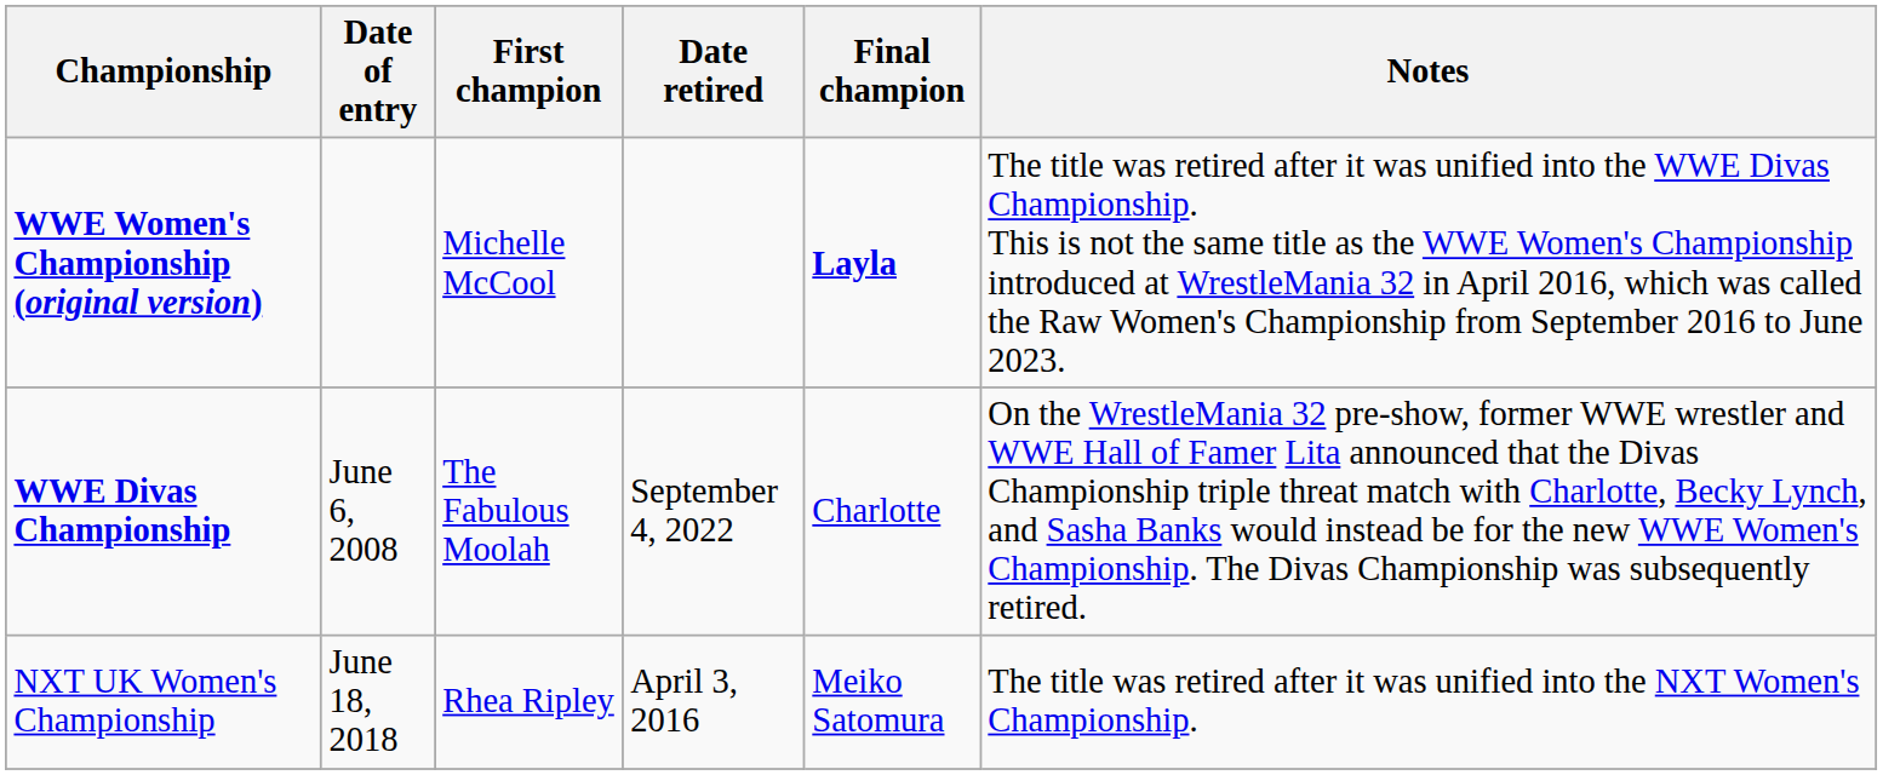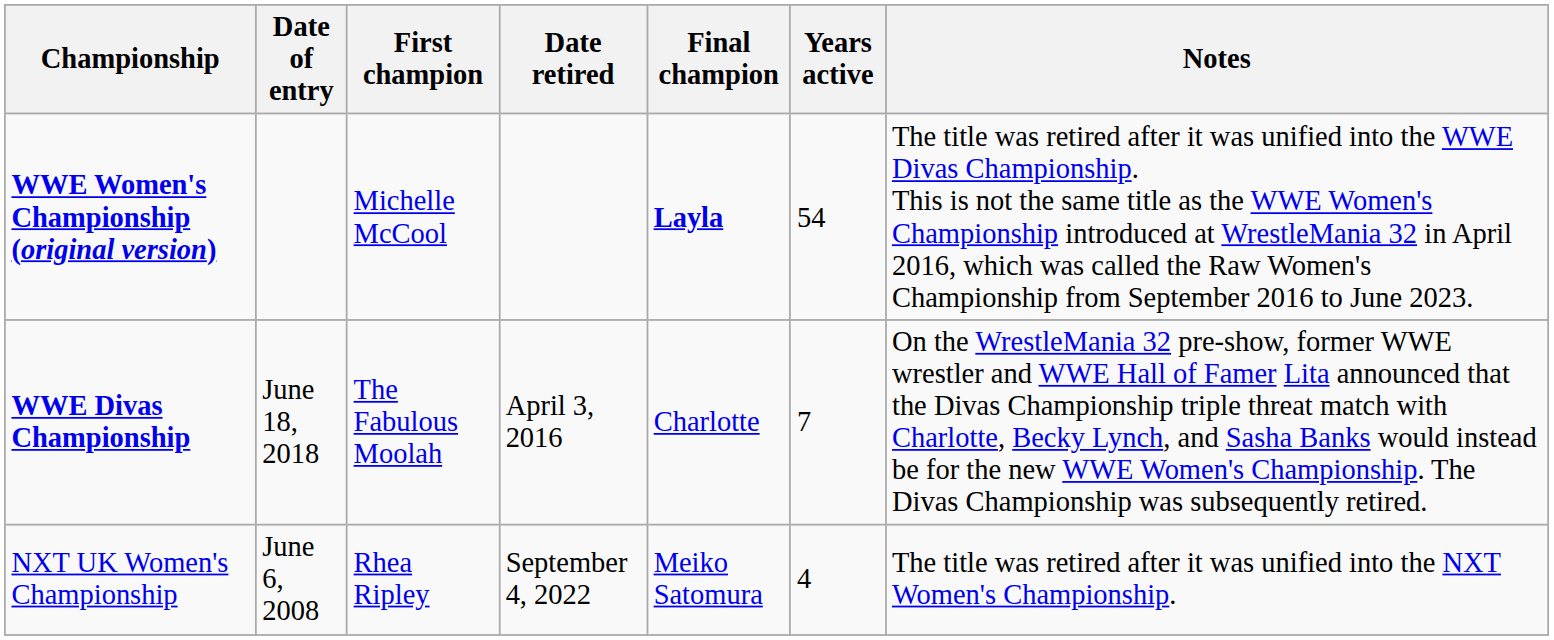+ column: Years active | 54 | 7 | 4
WWE Divas Championship | Date of entry: June 6, 2008 -> June 18, 2018
WWE Divas Championship | Date retired: September 4, 2022 -> April 3, 2016
NXT UK Women's Championship | Date of entry: June 18, 2018 -> June 6, 2008
NXT UK Women's Championship | Date retired: April 3, 2016 -> September 4, 2022
